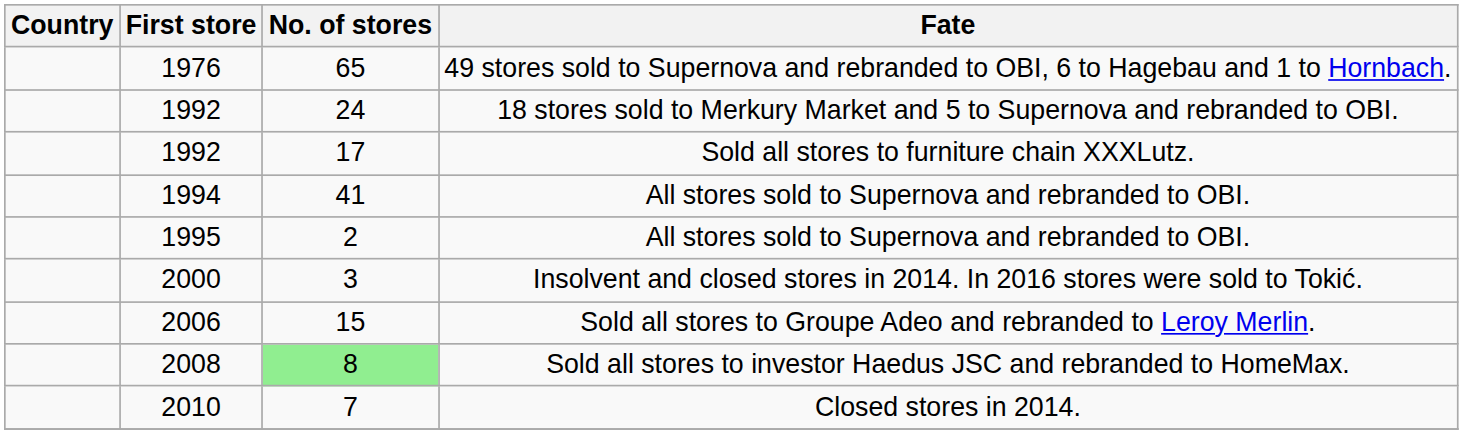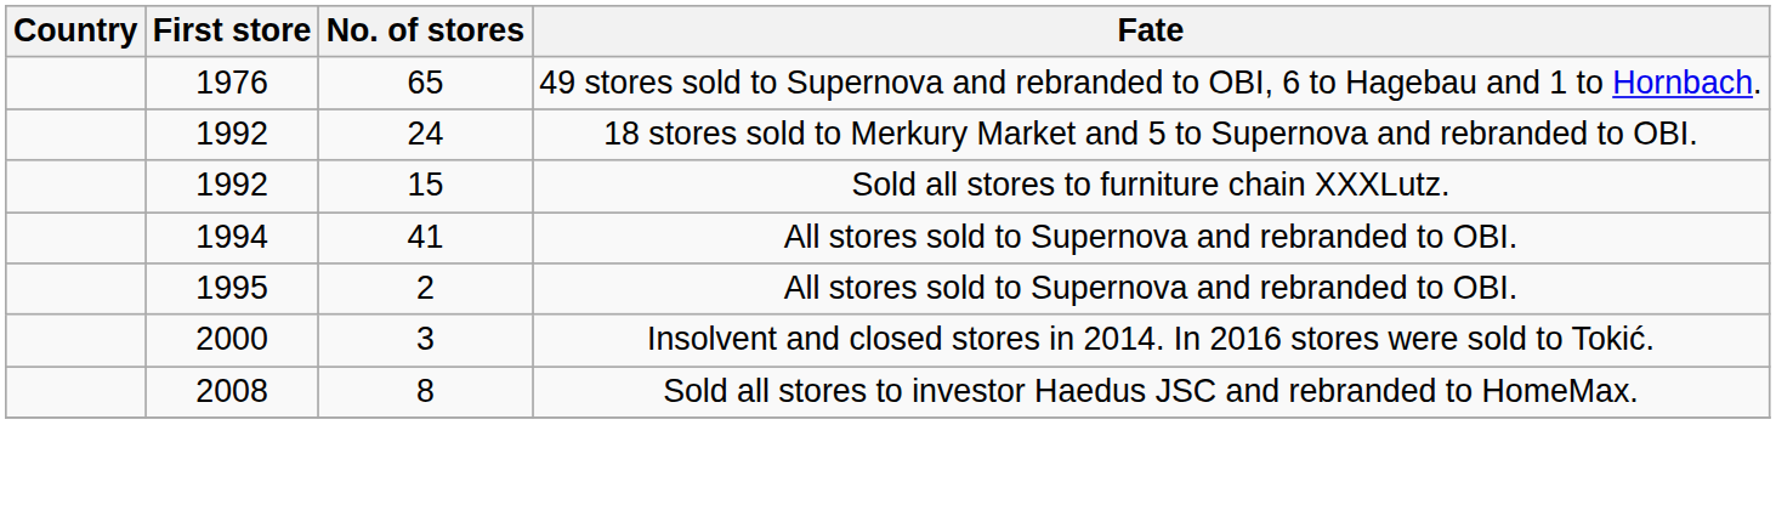1992 / Sold all stores to furniture chain XXXLutz. | No. of stores: 17 -> 15
- row: 2006 | 15 | Sold all stores to Groupe Adeo and rebranded to Leroy Merlin.
2008 | No. of stores: lightgreen background -> no background
- row: 2010 | 7 | Closed stores in 2014.
